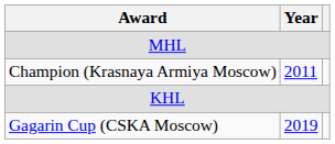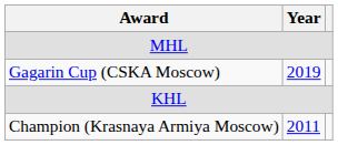rows swapped: Champion (Krasnaya Armiya Moscow) <-> Gagarin Cup (CSKA Moscow)
